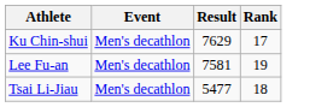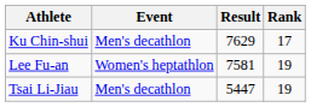Lee Fu-an | Event: Men's decathlon -> Women's heptathlon
Tsai Li-Jiau | Result: 5477 -> 5447
Tsai Li-Jiau | Rank: 18 -> 19
